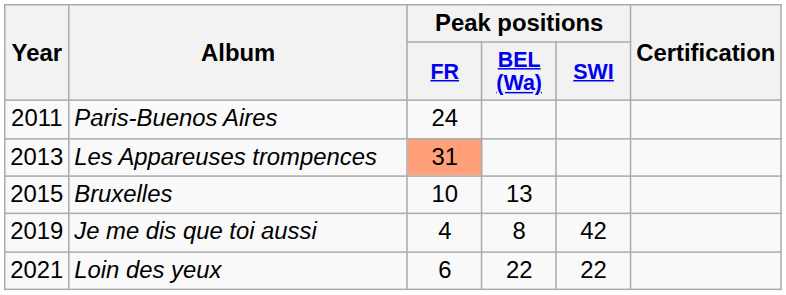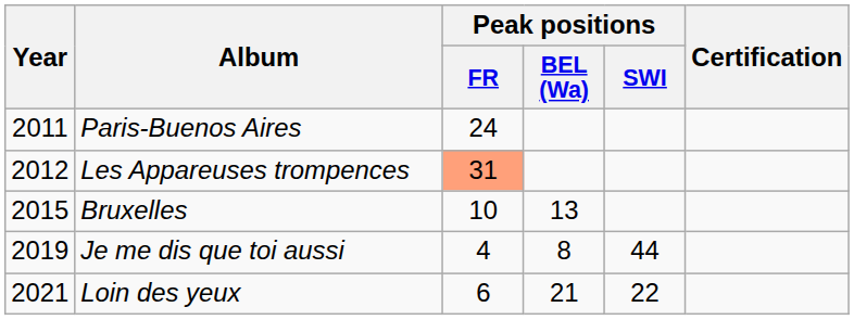Les Appareuses trompences | Year: 2013 -> 2012
Je me dis que toi aussi | Peak positions / SWI: 42 -> 44
Loin des yeux | Peak positions / BEL (Wa): 22 -> 21
